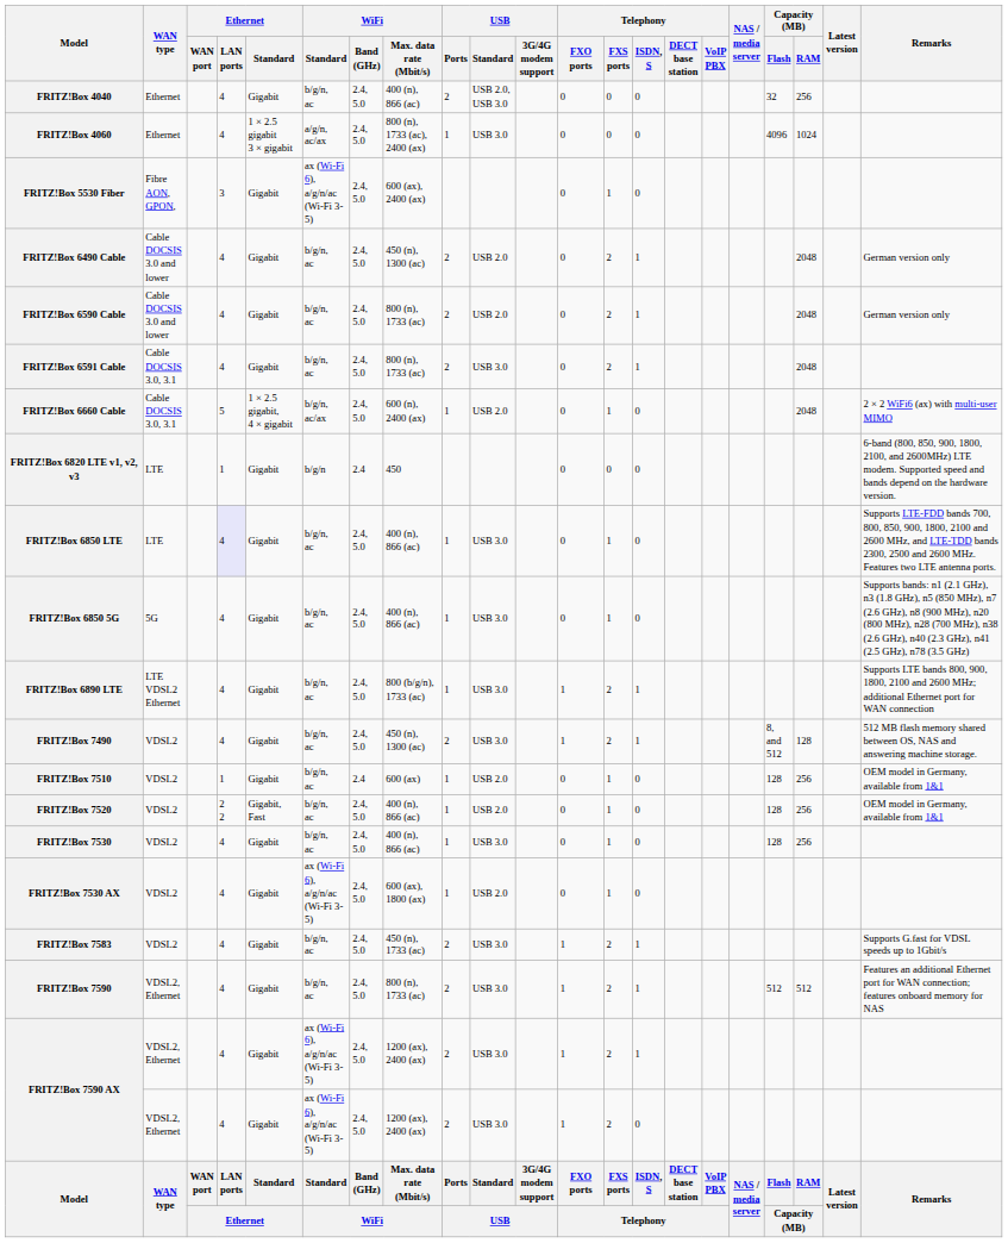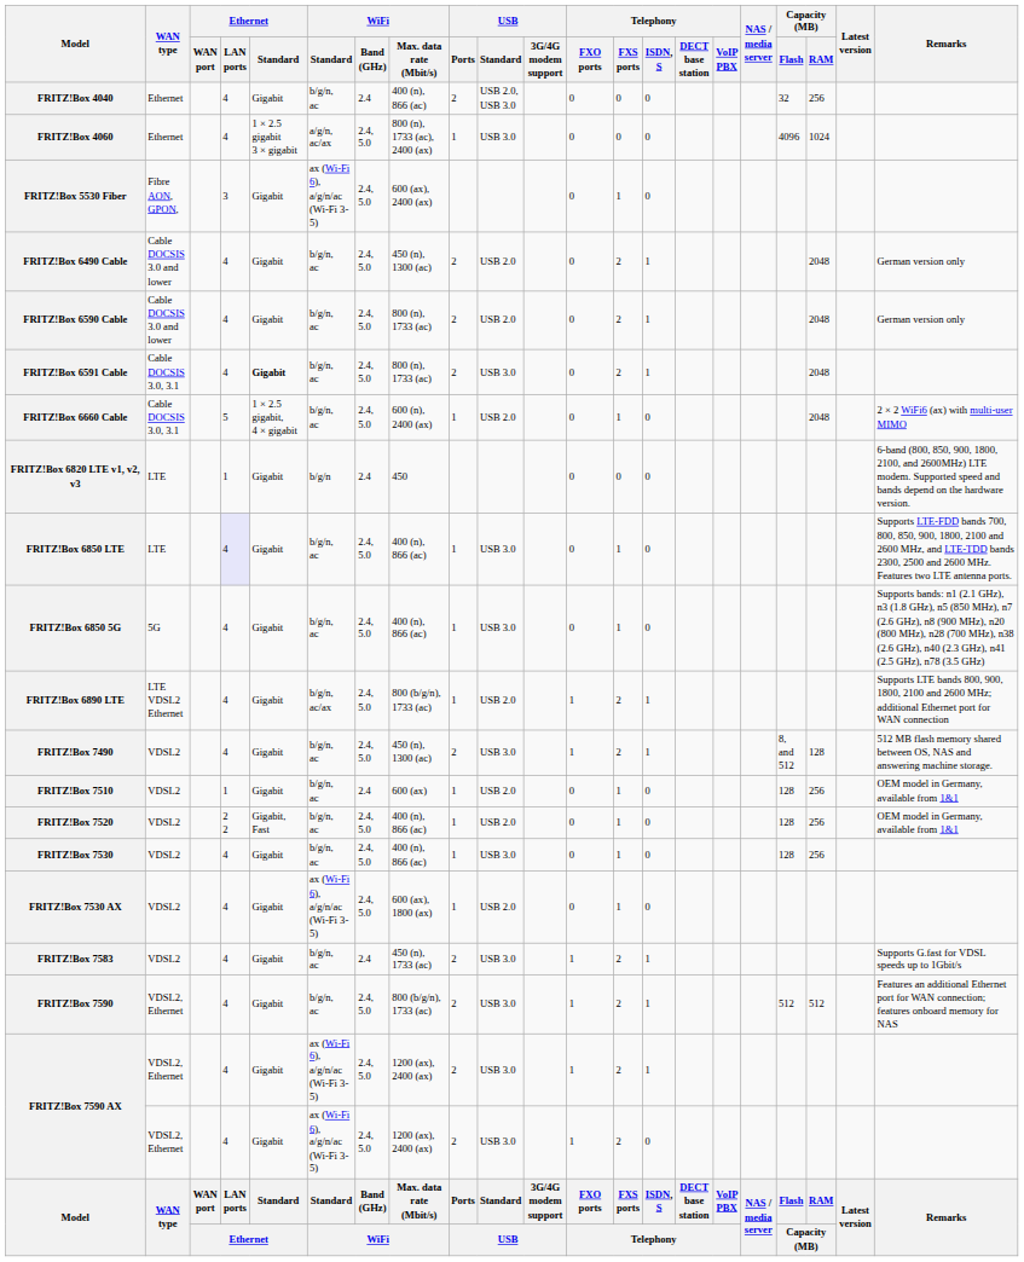FRITZ!Box 4040 | WiFi / Band (GHz): 2.4, 5.0 -> 2.4
FRITZ!Box 6591 Cable | Ethernet / Standard: normal -> bold
FRITZ!Box 6660 Cable | WiFi / Standard: b/g/n, ac/ax -> b/g/n, ac
FRITZ!Box 6890 LTE | WiFi / Standard: b/g/n, ac -> b/g/n, ac/ax
FRITZ!Box 6890 LTE | USB / Standard: USB 3.0 -> USB 2.0
FRITZ!Box 7583 | WiFi / Band (GHz): 2.4, 5.0 -> 2.4
FRITZ!Box 7590 | WiFi / Max. data rate (Mbit/s): 800 (n), 1733 (ac) -> 800 (b/g/n), 1733 (ac)
